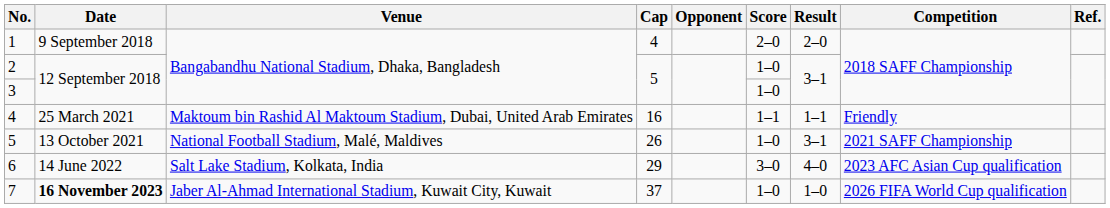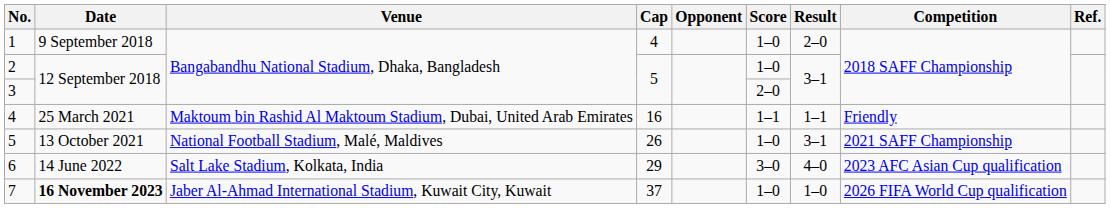1 | Score: 2–0 -> 1–0
3 | Score: 1–0 -> 2–0
